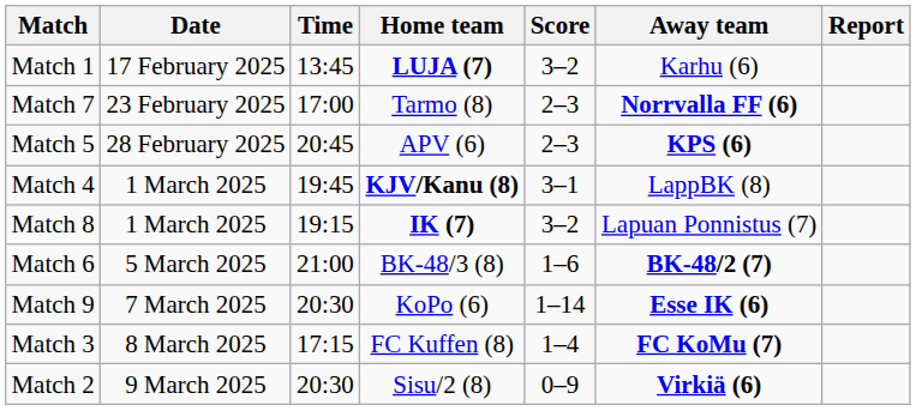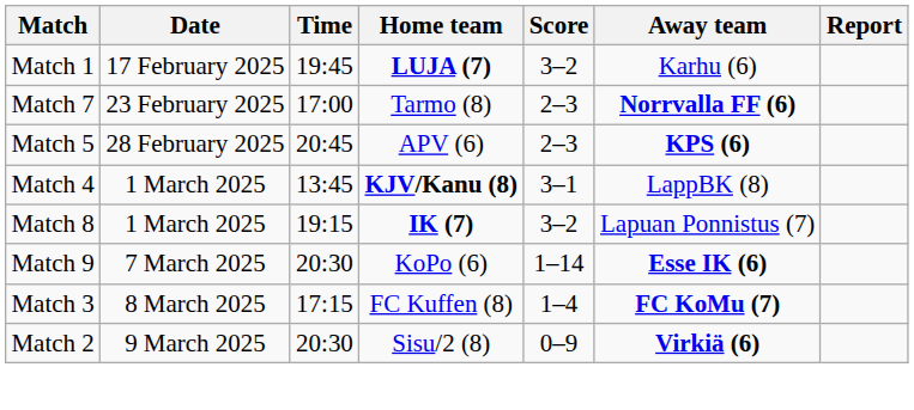Match 1 | Time: 13:45 -> 19:45
Match 4 | Time: 19:45 -> 13:45
- row: Match 6 | 5 March 2025 | 21:00 | BK-48/3 (8) | 1–6 | BK-48/2 (7)
